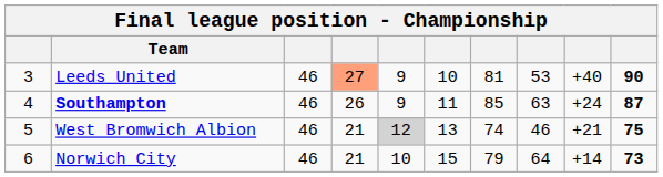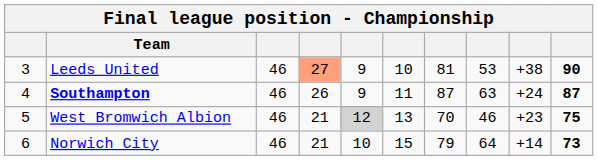Leeds United | column 9: +40 -> +38
Southampton | column 7: 85 -> 87
West Bromwich Albion | column 7: 74 -> 70
West Bromwich Albion | column 9: +21 -> +23
